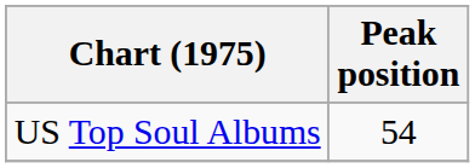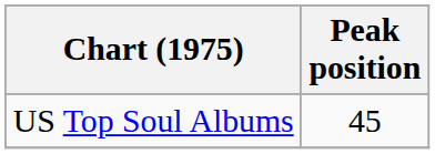US Top Soul Albums | Peak position: 54 -> 45
